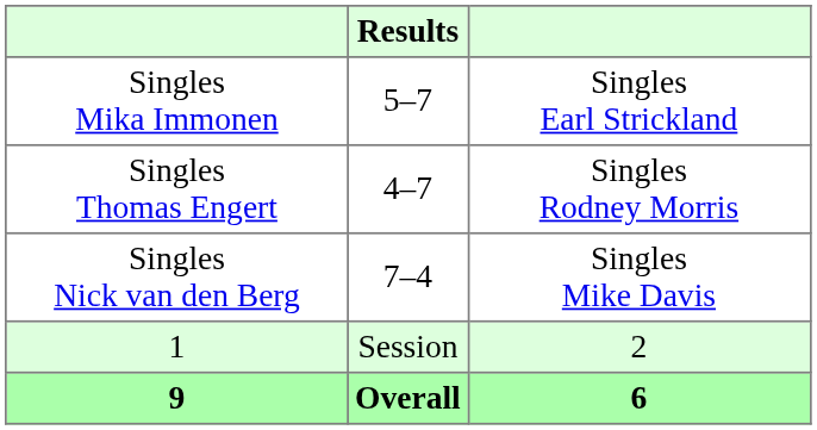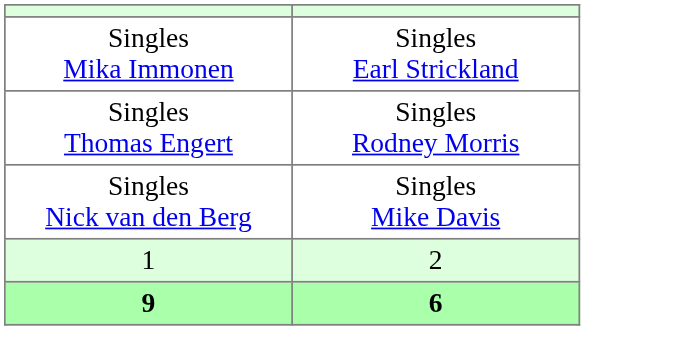- column: Results | 5–7 | 4–7 | 7–4 | Session | Overall
